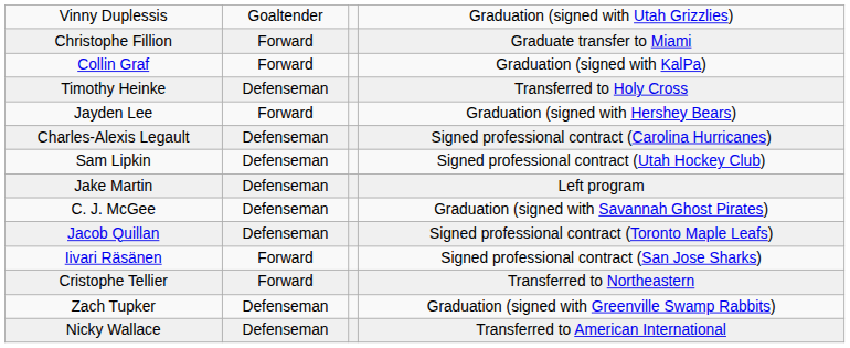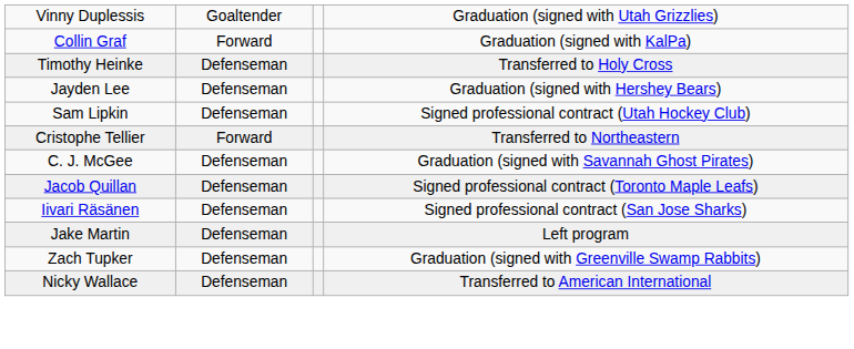- row: Christophe Fillion | Forward | Graduate transfer to Miami
Jayden Lee | column 2: Forward -> Defenseman
- row: Charles-Alexis Legault | Defenseman | Signed professional contract (Carolina Hurricanes)
rows swapped: Jake Martin <-> Cristophe Tellier
Iivari Räsänen | column 2: Forward -> Defenseman
